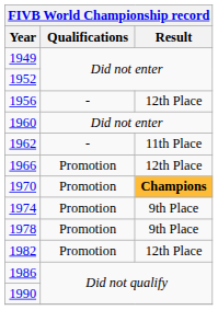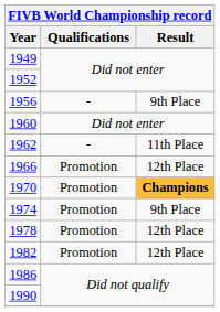1956 | Result: 12th Place -> 9th Place
1978 | Result: 9th Place -> 12th Place
